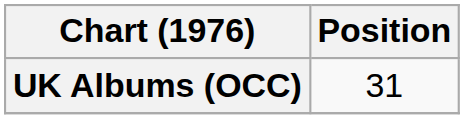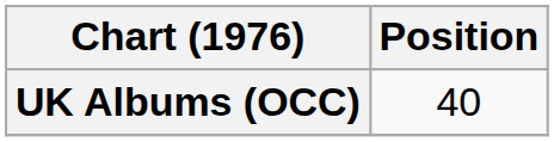UK Albums (OCC) | Position: 31 -> 40
